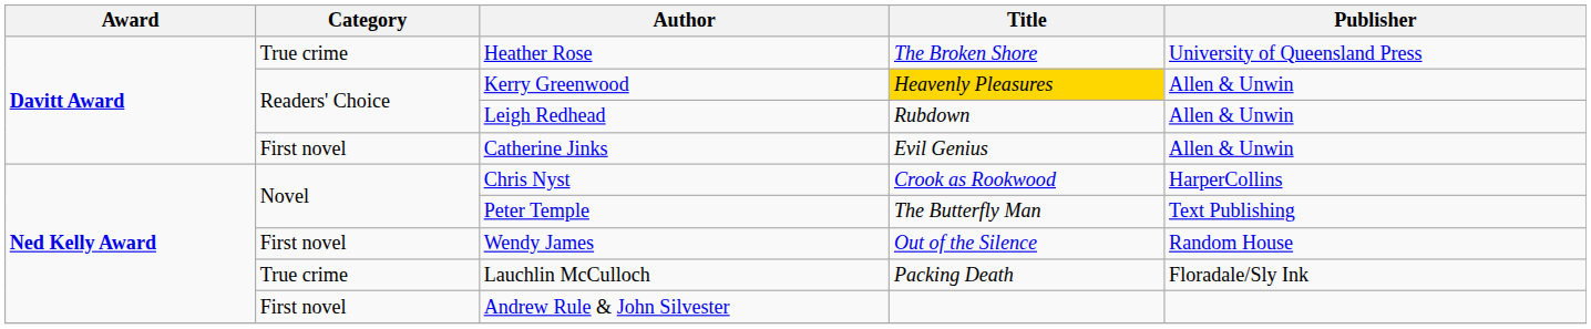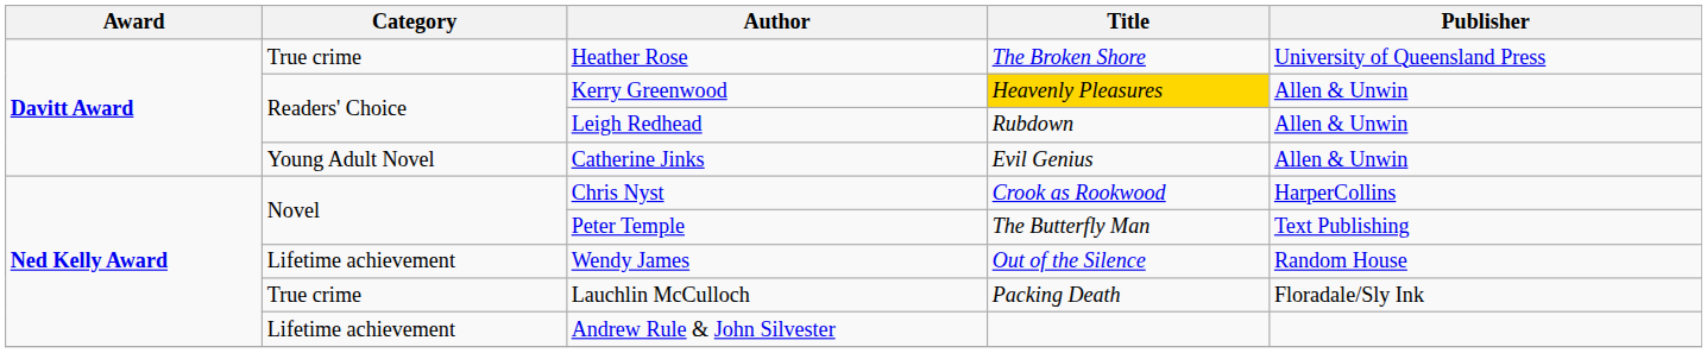Catherine Jinks | Category: First novel -> Young Adult Novel
Wendy James | Category: First novel -> Lifetime achievement
Andrew Rule & John Silvester | Category: First novel -> Lifetime achievement
